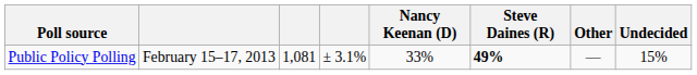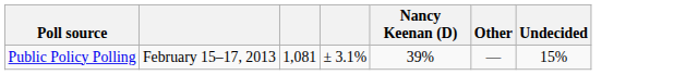- column: Steve Daines (R) | 49%
Public Policy Polling | Nancy Keenan (D): 33% -> 39%
